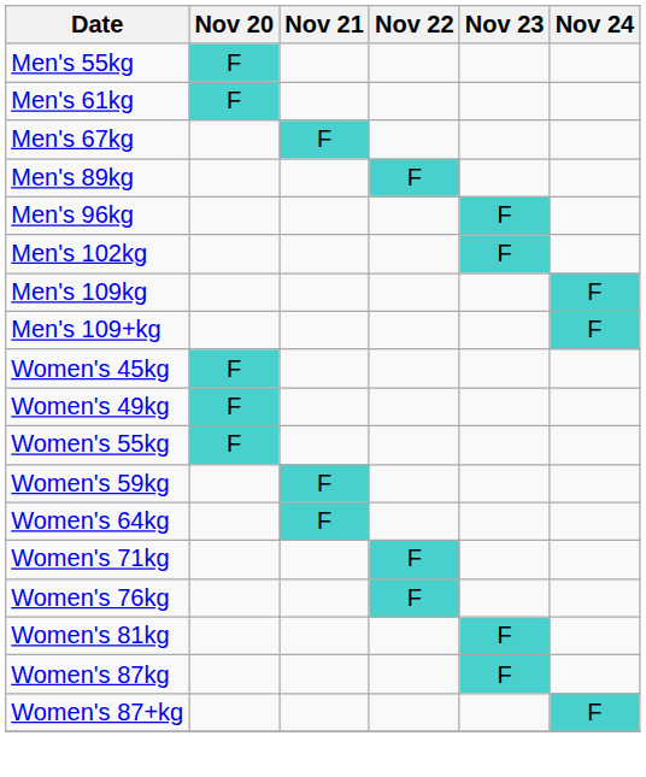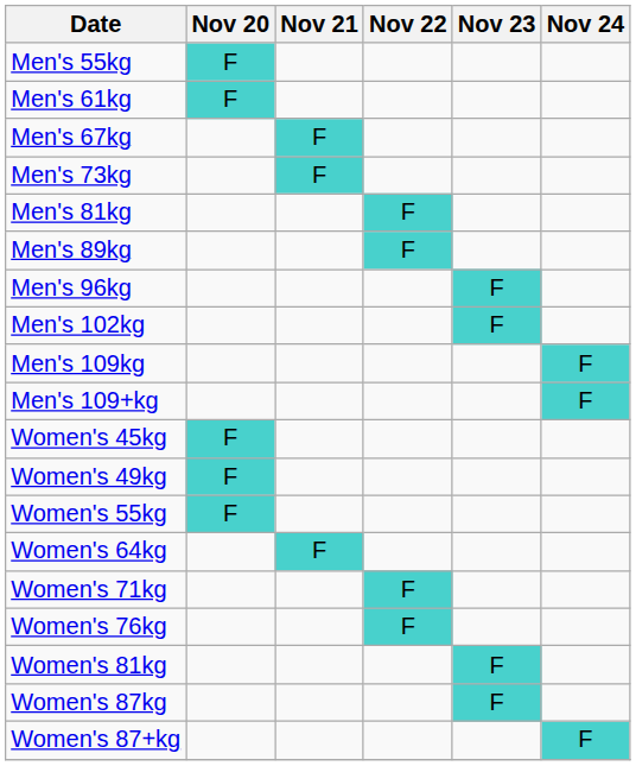+ row: Men's 73kg | F
+ row: Men's 81kg | F
- row: Women's 59kg | F
